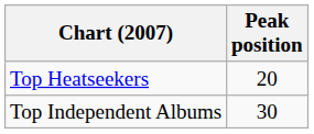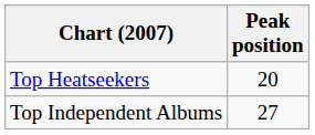Top Independent Albums | Peak position: 30 -> 27
